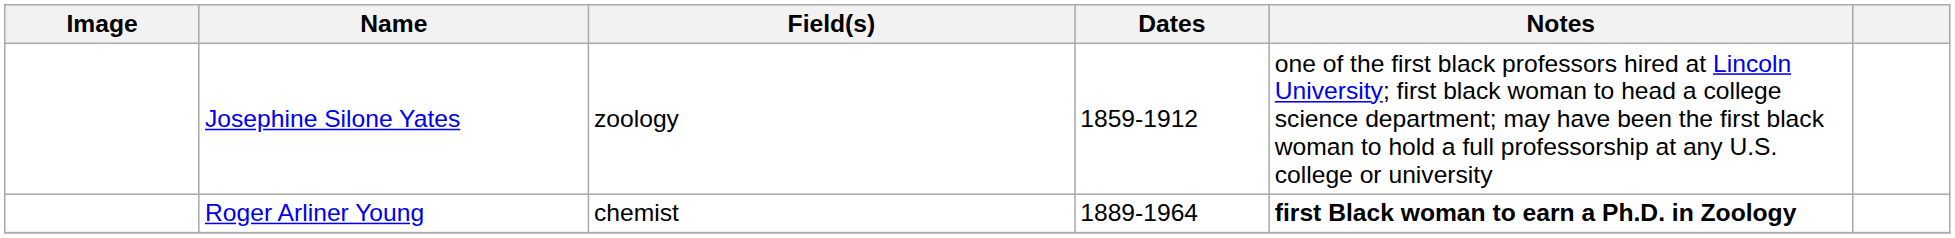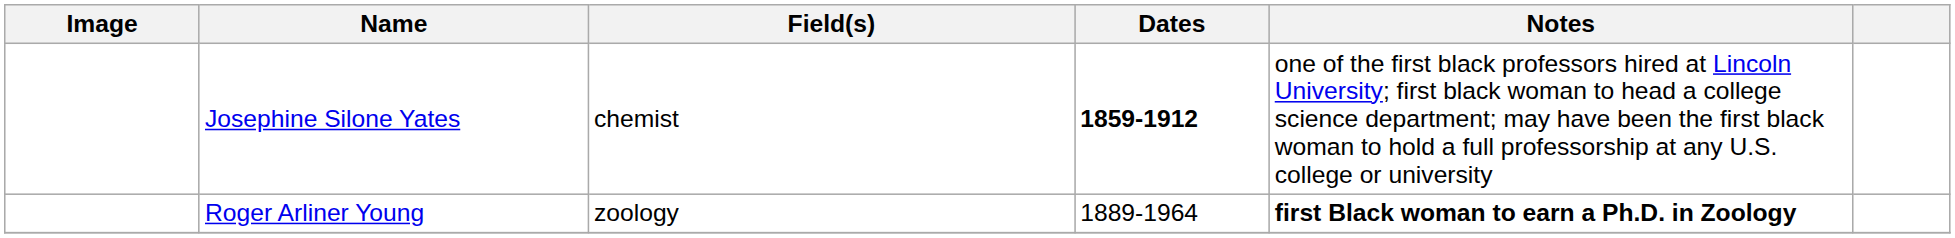Josephine Silone Yates | Field(s): zoology -> chemist
Josephine Silone Yates | Dates: normal -> bold
Roger Arliner Young | Field(s): chemist -> zoology
